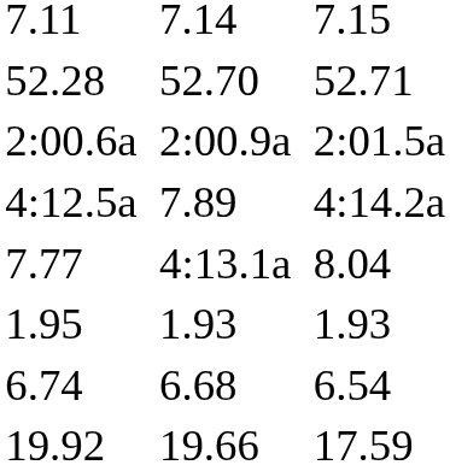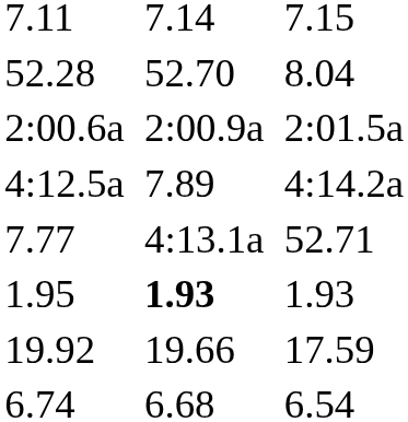52.28 | column 7: 52.71 -> 8.04
7.77 | column 7: 8.04 -> 52.71
1.95 | column 5: normal -> bold
rows swapped: 6.74 <-> 19.92
